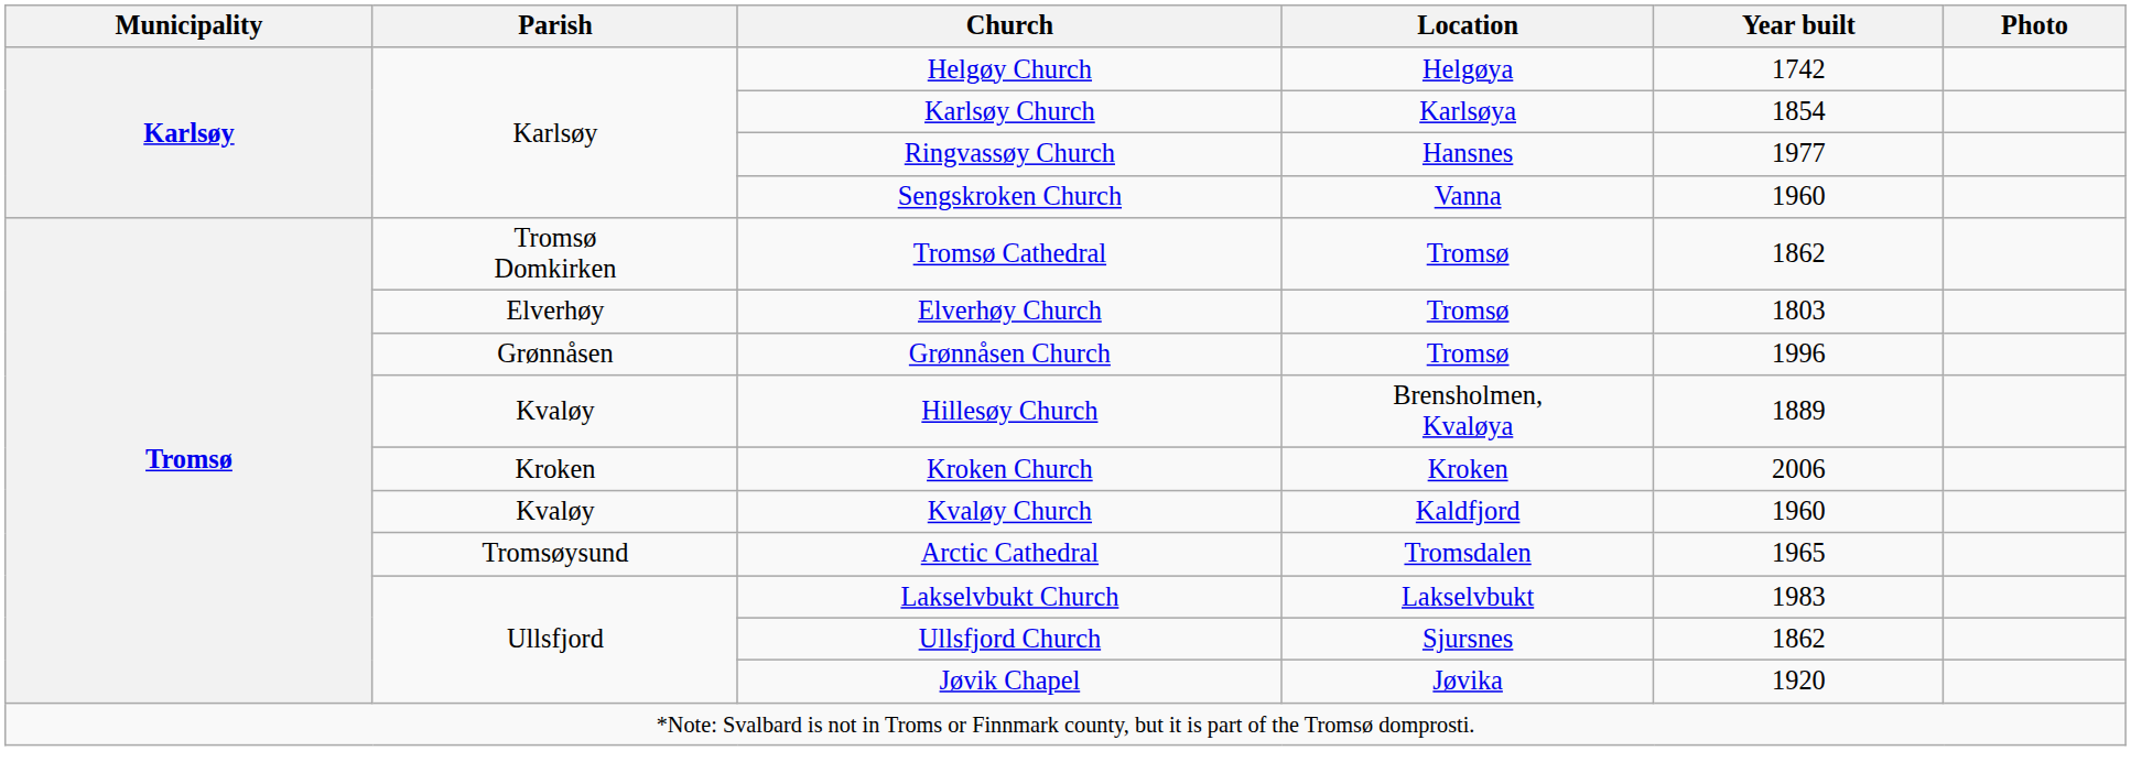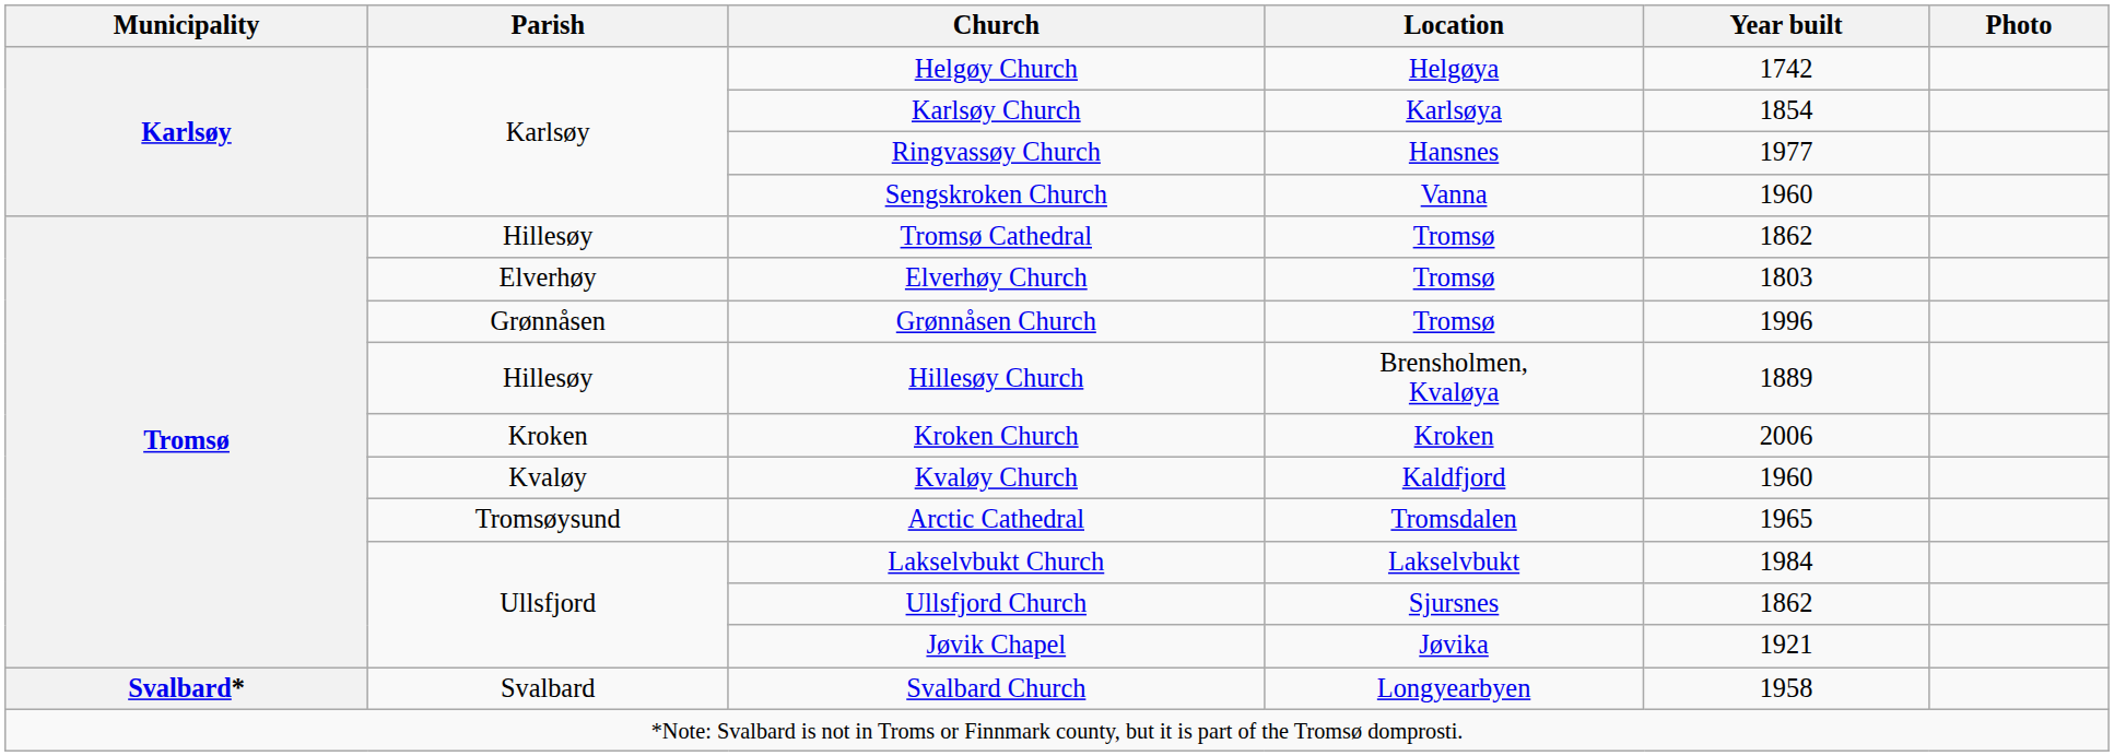Tromsø Cathedral | Parish: Tromsø Domkirken -> Hillesøy
Hillesøy Church | Parish: Kvaløy -> Hillesøy
Lakselvbukt Church | Year built: 1983 -> 1984
Jøvik Chapel | Year built: 1920 -> 1921
+ row: Svalbard* | Svalbard | Svalbard Church | Longyearbyen | 1958
